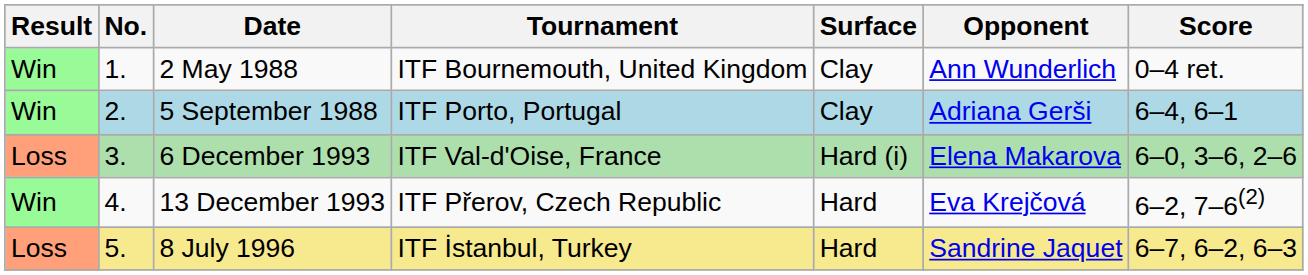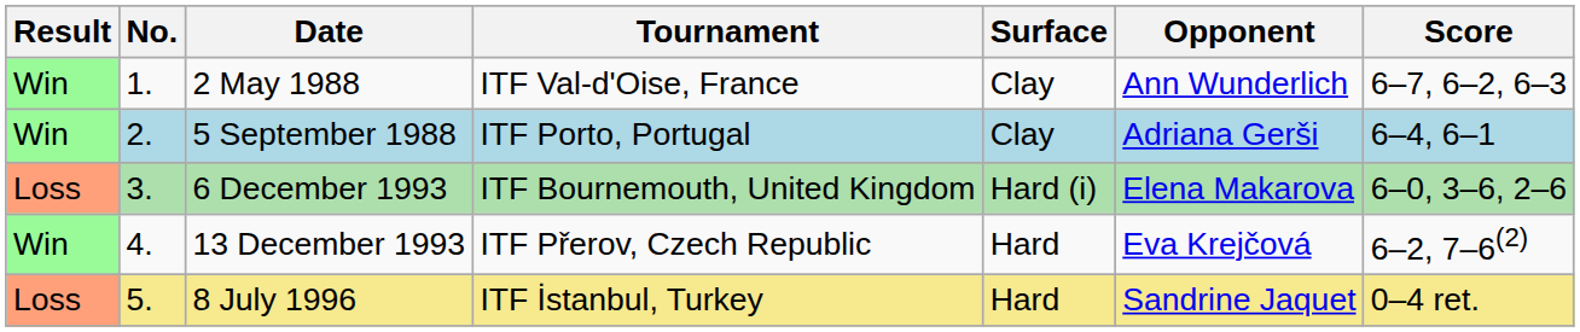2 May 1988 | Tournament: ITF Bournemouth, United Kingdom -> ITF Val-d'Oise, France
2 May 1988 | Score: 0–4 ret. -> 6–7, 6–2, 6–3
6 December 1993 | Tournament: ITF Val-d'Oise, France -> ITF Bournemouth, United Kingdom
8 July 1996 | Score: 6–7, 6–2, 6–3 -> 0–4 ret.
